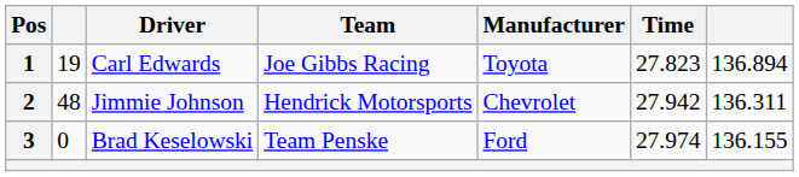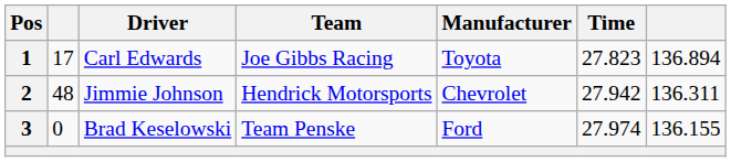Carl Edwards | column 2: 19 -> 17
